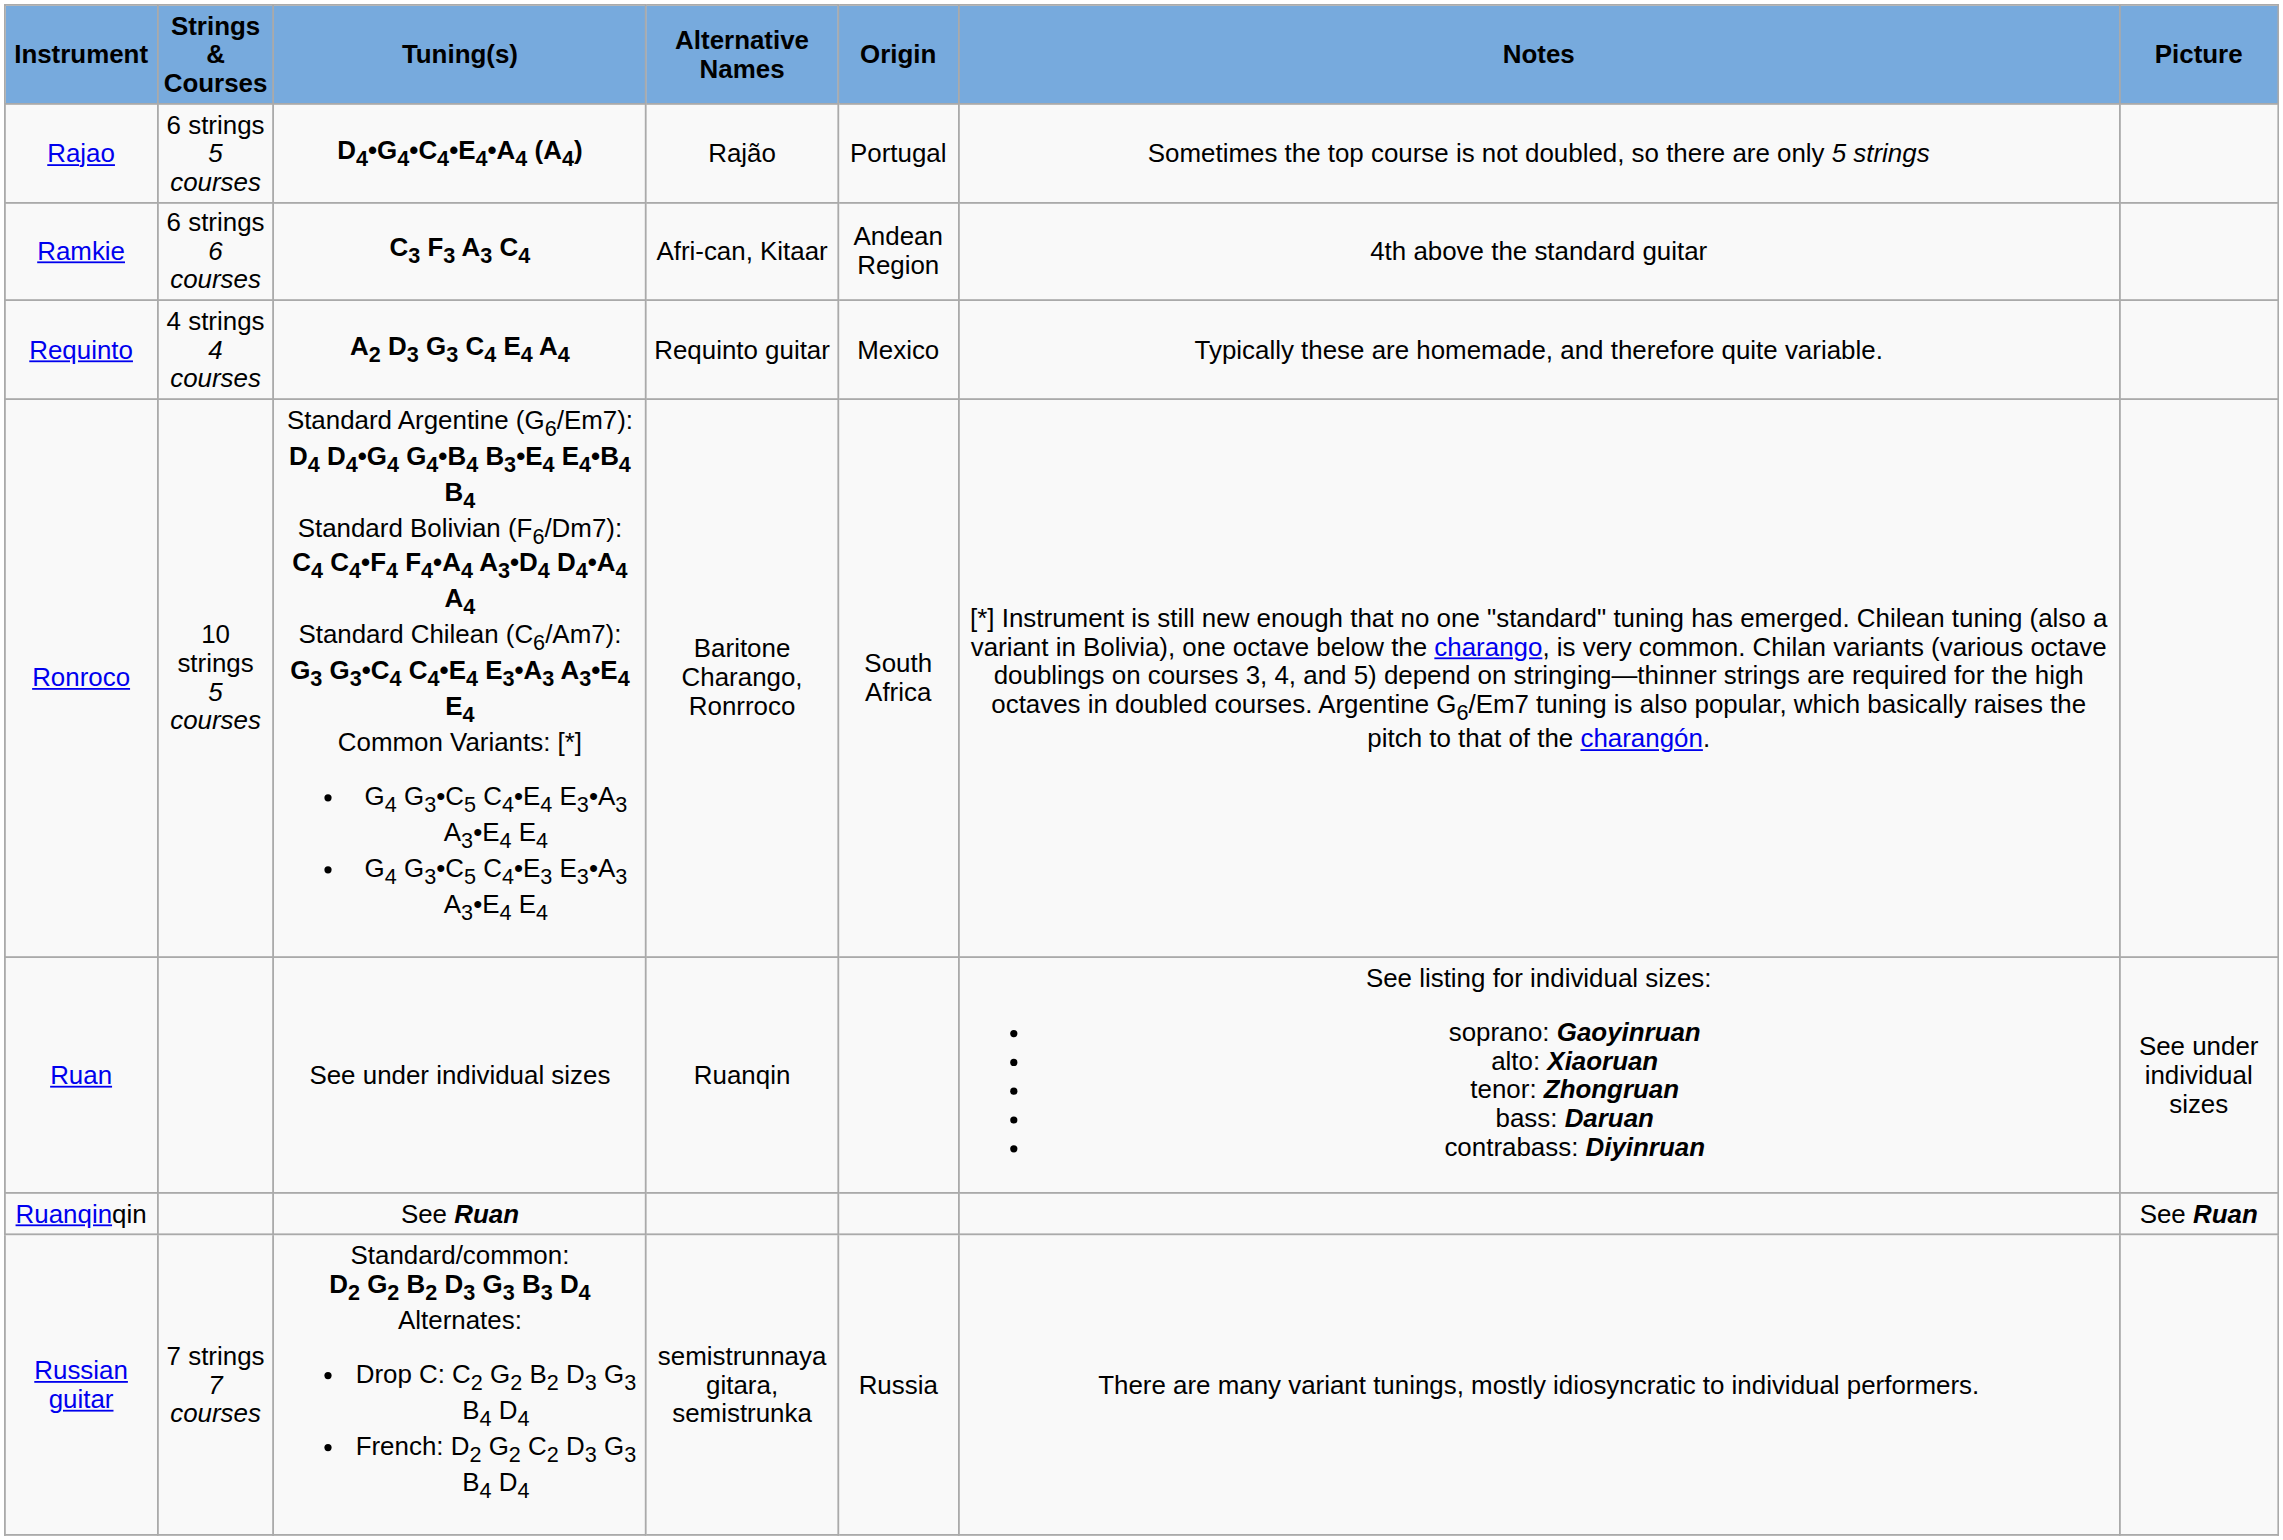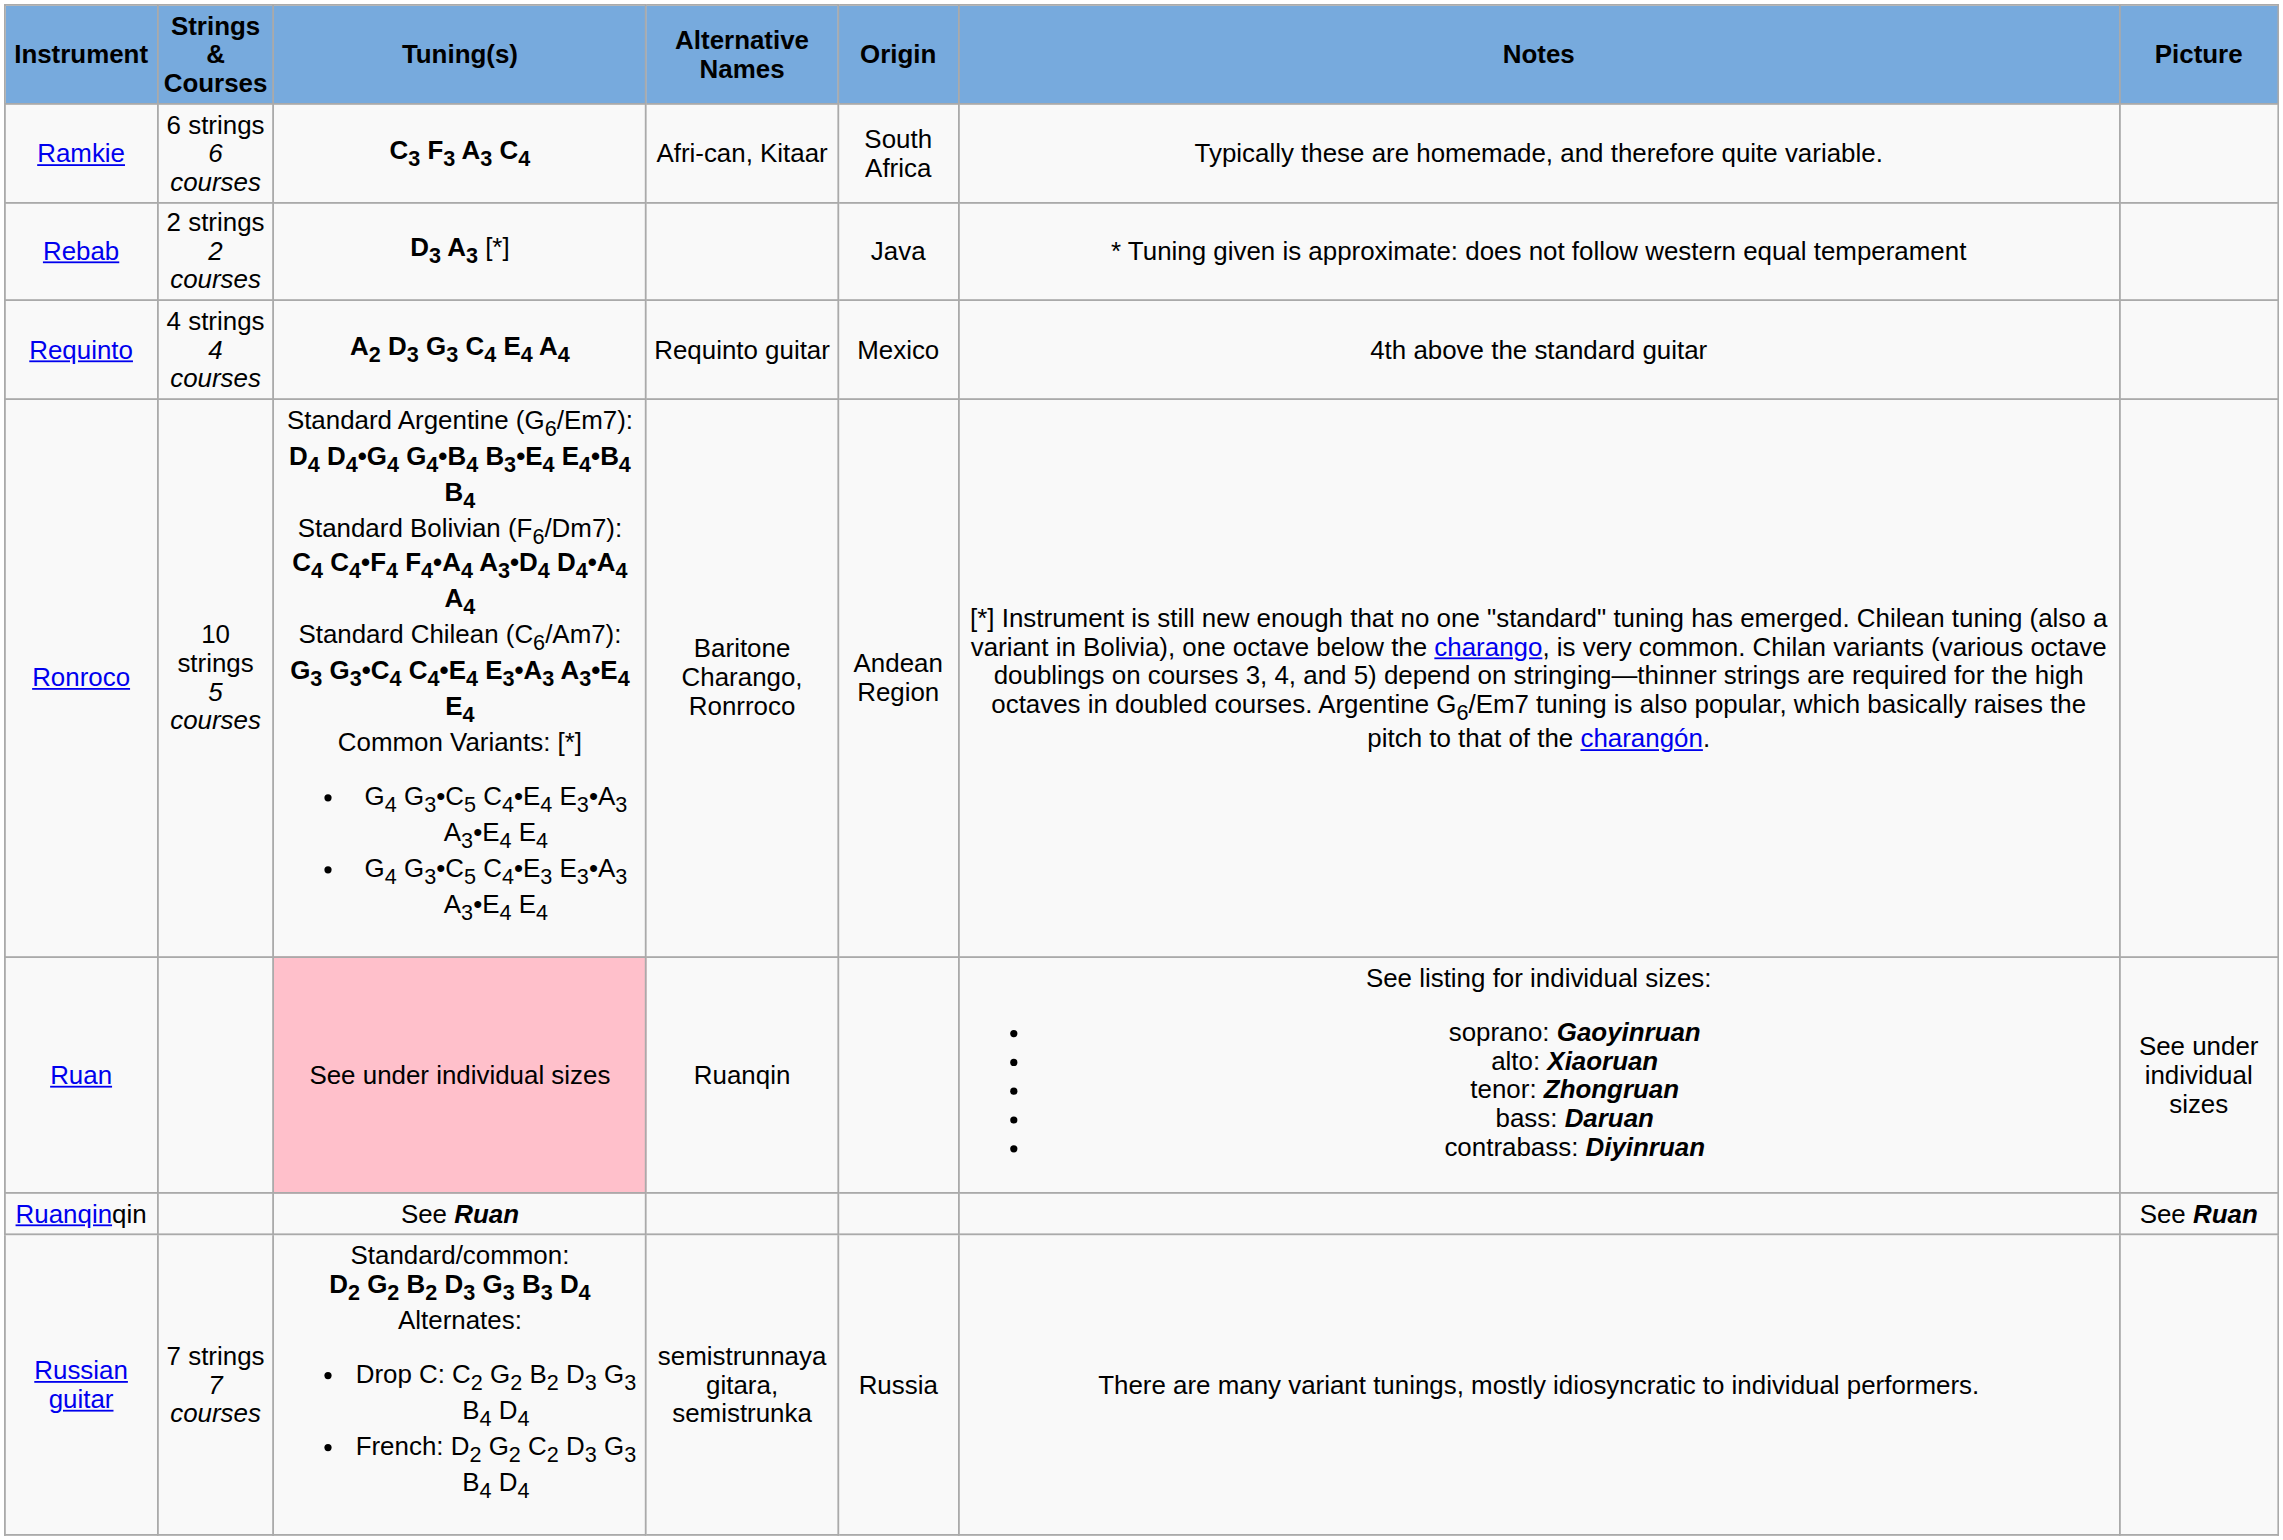- row: Rajao | 6 strings 5 courses | D4•G4•C4•E4•A4 (A4) | Rajão | Portugal | Sometimes the top course is not doubled, so there are only 5 strings
Ramkie | Origin: Andean Region -> South Africa
Ramkie | Notes: 4th above the standard guitar -> Typically these are homemade, and therefore quite variable.
+ row: Rebab | 2 strings 2 courses | D3 A3 [*] | Java | * Tuning given is approximate: does not follow western equal temperament
Requinto | Notes: Typically these are homemade, and therefore quite variable. -> 4th above the standard guitar
Ronroco | Origin: South Africa -> Andean Region
Ruan | Tuning(s): no background -> pink background
